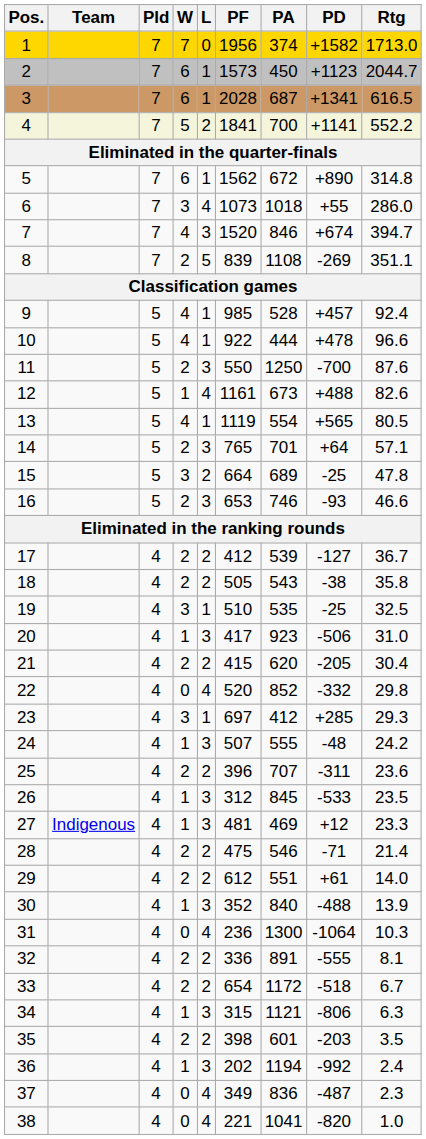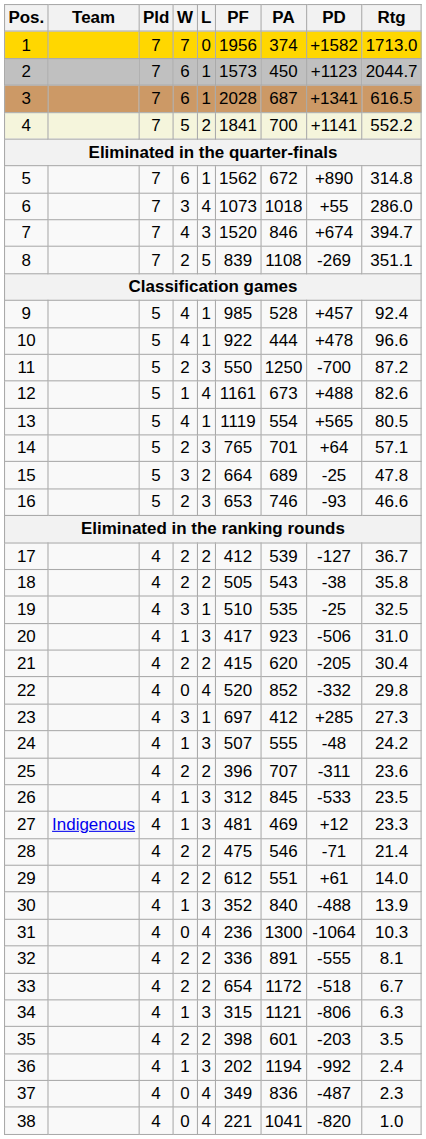11 | Rtg: 87.6 -> 87.2
23 | Rtg: 29.3 -> 27.3
